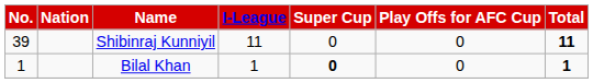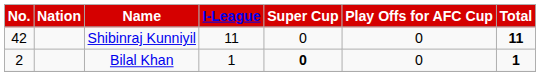Shibinraj Kunniyil | No.: 39 -> 42
Bilal Khan | No.: 1 -> 2
